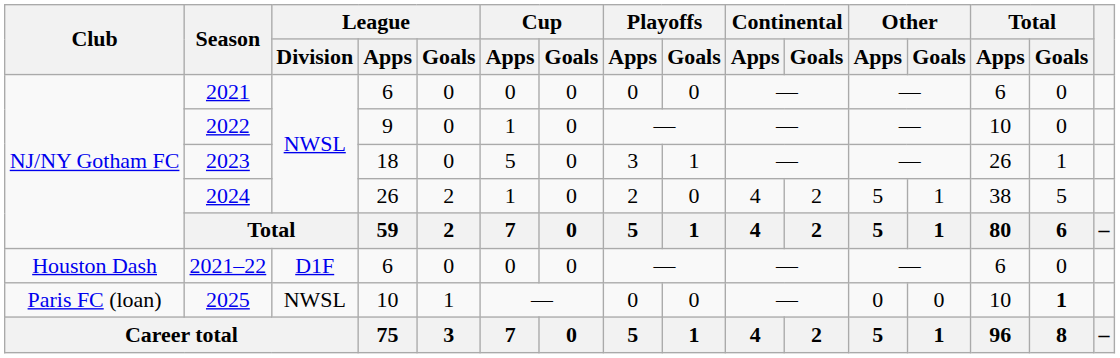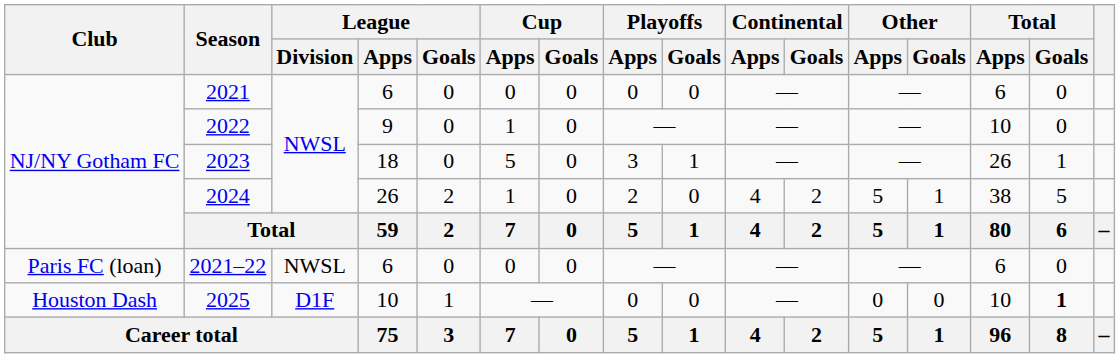2021–22 | Club: Houston Dash -> Paris FC (loan)
2021–22 | League / Division: D1F -> NWSL
2025 | Club: Paris FC (loan) -> Houston Dash
2025 | League / Division: NWSL -> D1F
